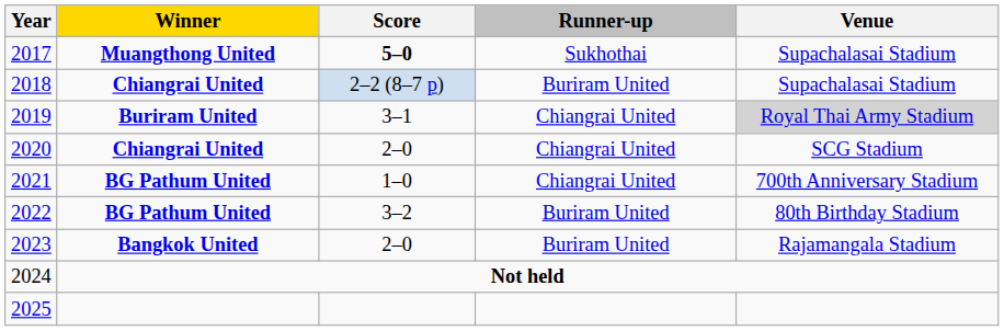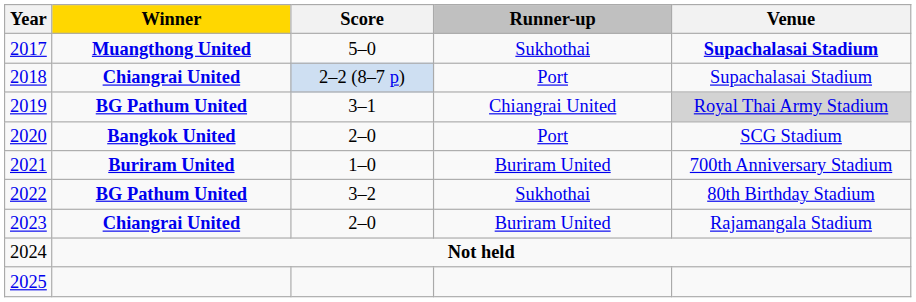2017 | Score: bold -> normal
2017 | Venue: normal -> bold
2018 | Runner-up: Buriram United -> Port
2019 | Winner: Buriram United -> BG Pathum United
2020 | Winner: Chiangrai United -> Bangkok United
2020 | Runner-up: Chiangrai United -> Port
2021 | Winner: BG Pathum United -> Buriram United
2021 | Runner-up: Chiangrai United -> Buriram United
2022 | Runner-up: Buriram United -> Sukhothai
2023 | Winner: Bangkok United -> Chiangrai United
